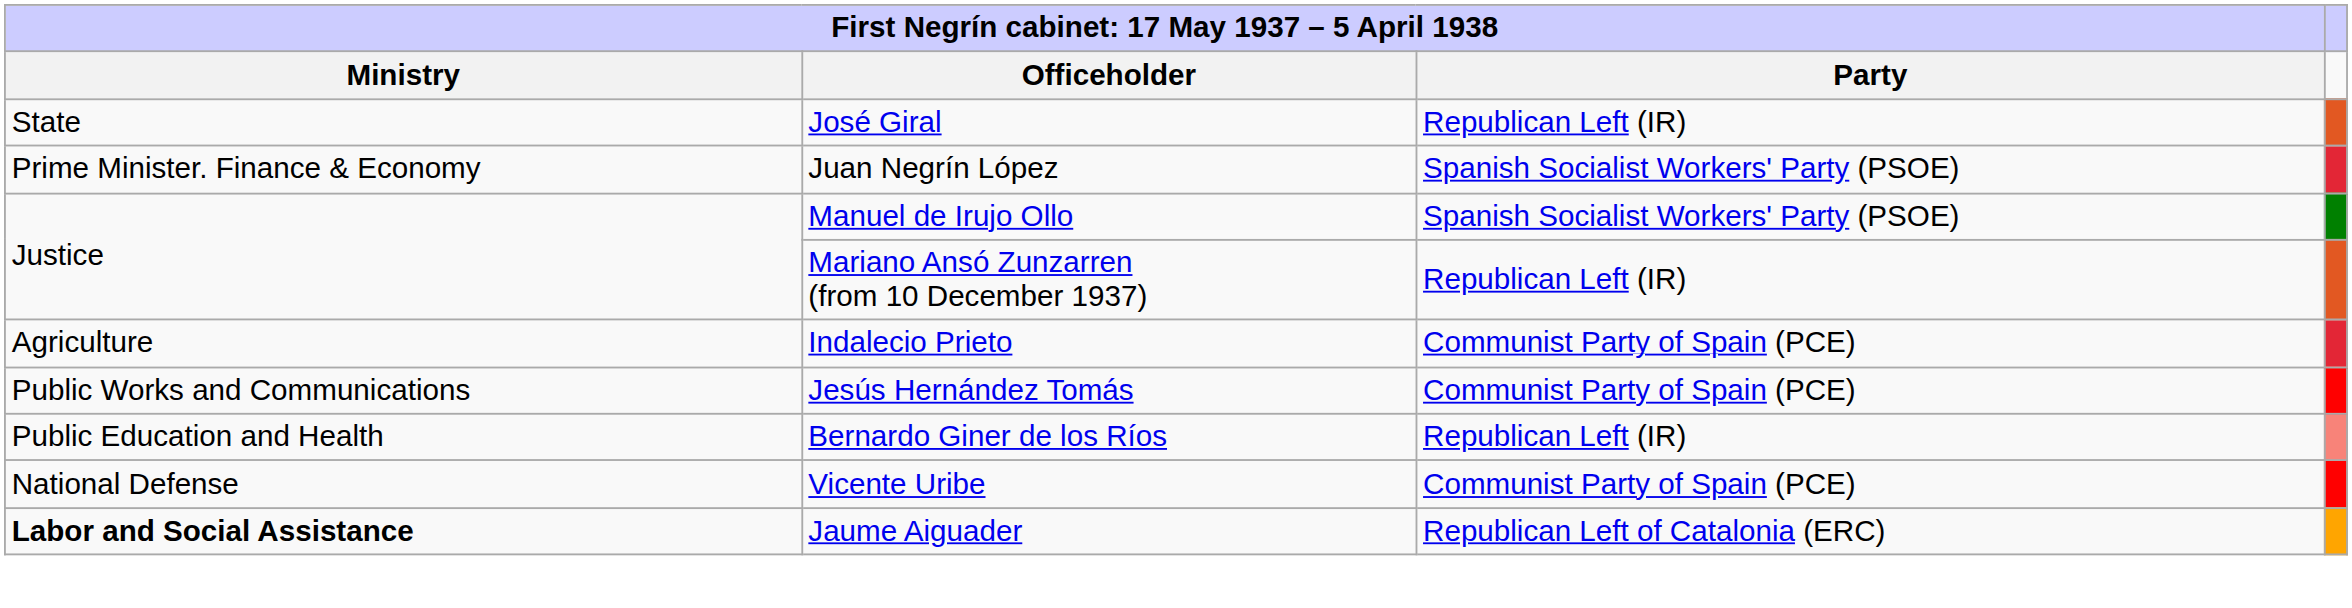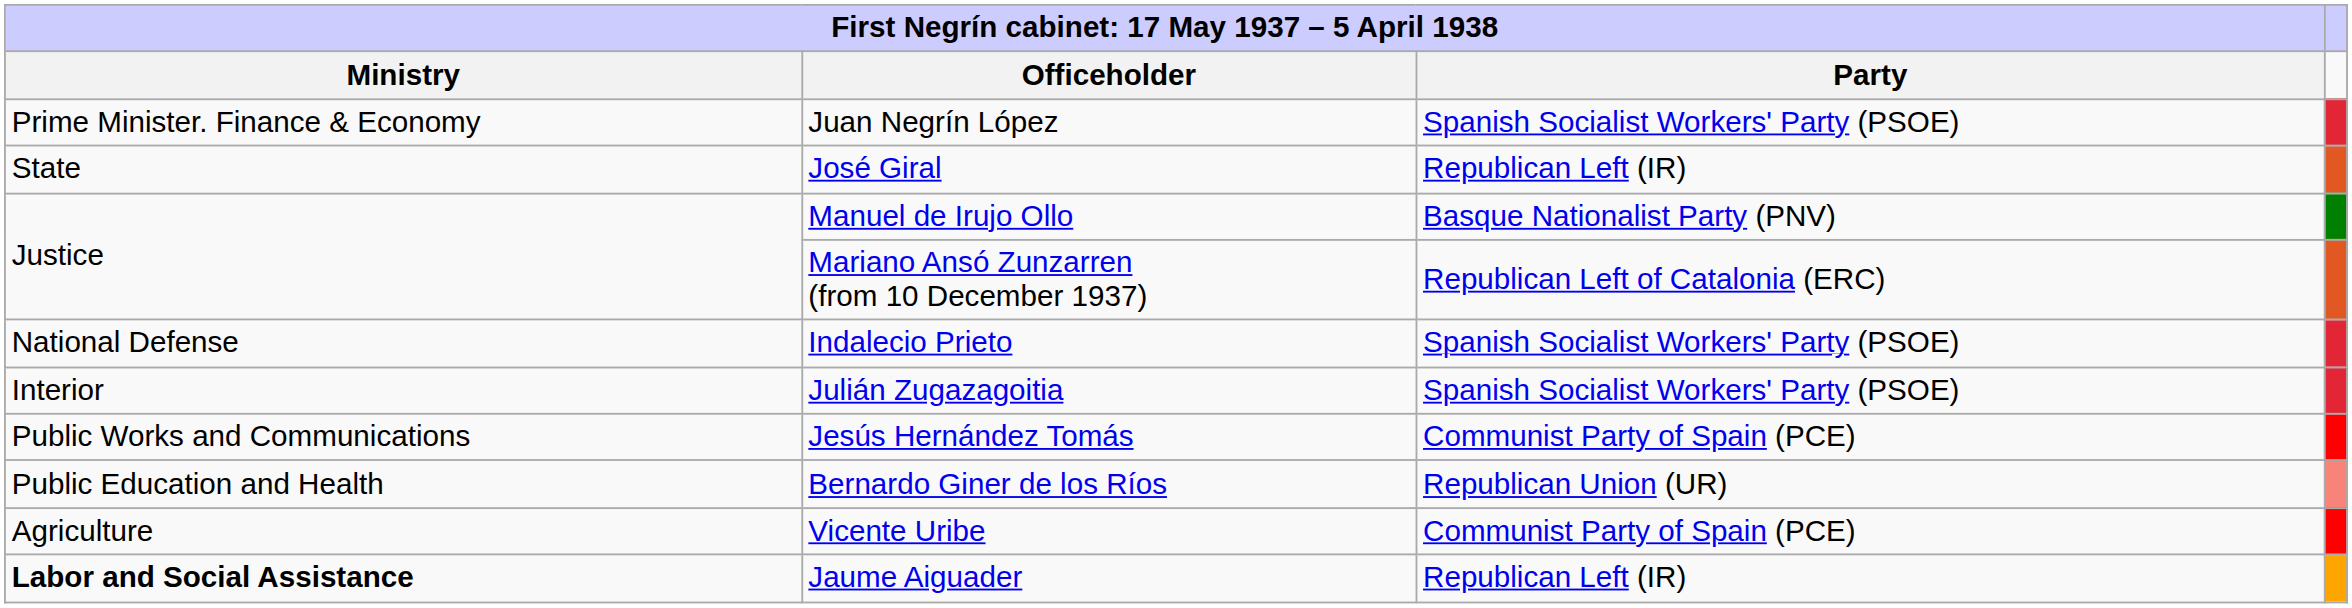rows swapped: Juan Negrín López <-> José Giral
Manuel de Irujo Ollo | column 3: Spanish Socialist Workers' Party (PSOE) -> Basque Nationalist Party (PNV)
Mariano Ansó Zunzarren (from 10 December 1937) | column 3: Republican Left (IR) -> Republican Left of Catalonia (ERC)
Indalecio Prieto | column 1: Agriculture -> National Defense
Indalecio Prieto | column 3: Communist Party of Spain (PCE) -> Spanish Socialist Workers' Party (PSOE)
+ row: Interior | Julián Zugazagoitia | Spanish Socialist Workers' Party (PSOE)
Bernardo Giner de los Ríos | column 3: Republican Left (IR) -> Republican Union (UR)
Vicente Uribe | column 1: National Defense -> Agriculture
Jaume Aiguader | column 3: Republican Left of Catalonia (ERC) -> Republican Left (IR)
